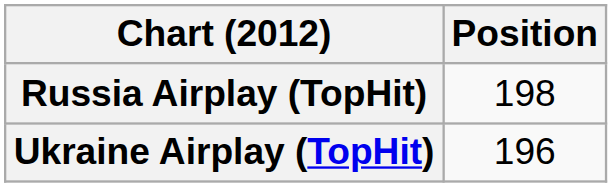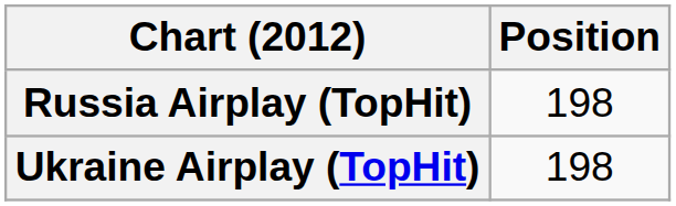Ukraine Airplay (TopHit) | Position: 196 -> 198
